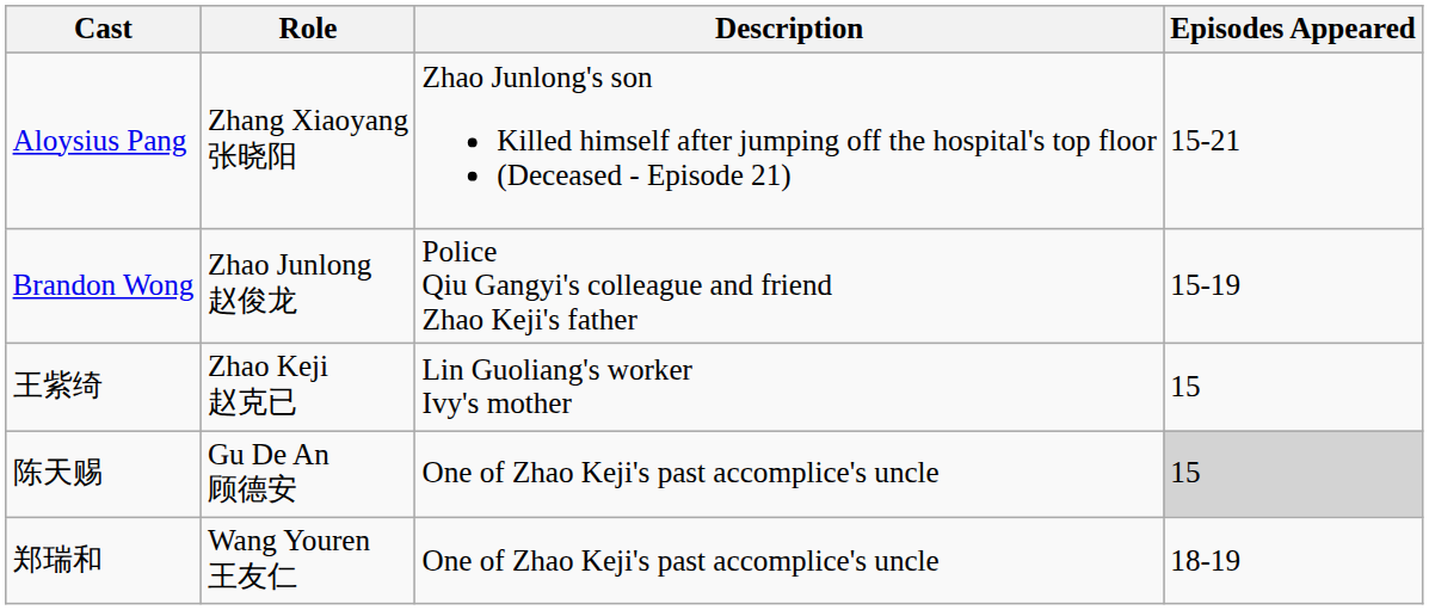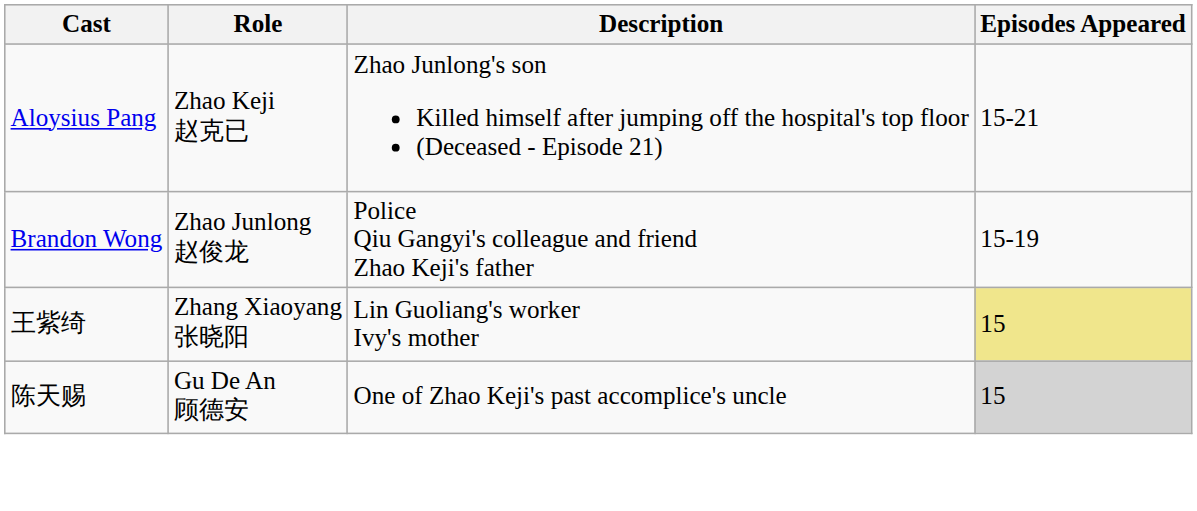Aloysius Pang | Role: Zhang Xiaoyang 张晓阳 -> Zhao Keji 赵克已
王紫绮 | Role: Zhao Keji 赵克已 -> Zhang Xiaoyang 张晓阳
王紫绮 | Episodes Appeared: no background -> khaki background
- row: 郑瑞和 | Wang Youren 王友仁 | One of Zhao Keji's past accomplice's uncle | 18-19
